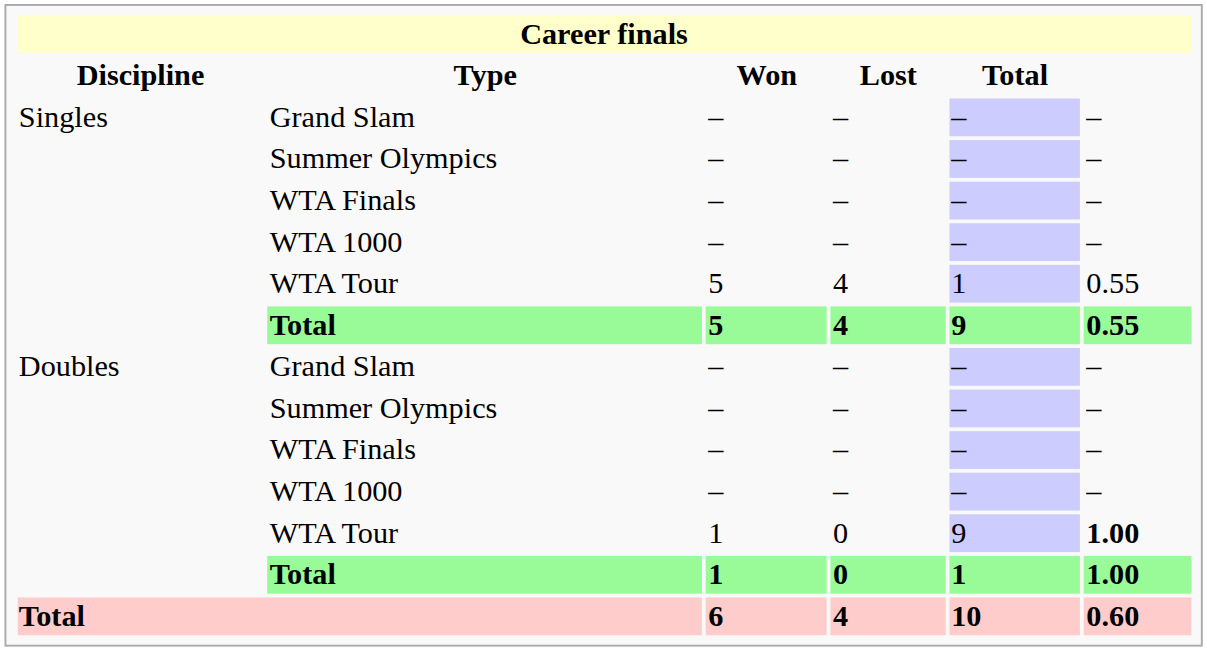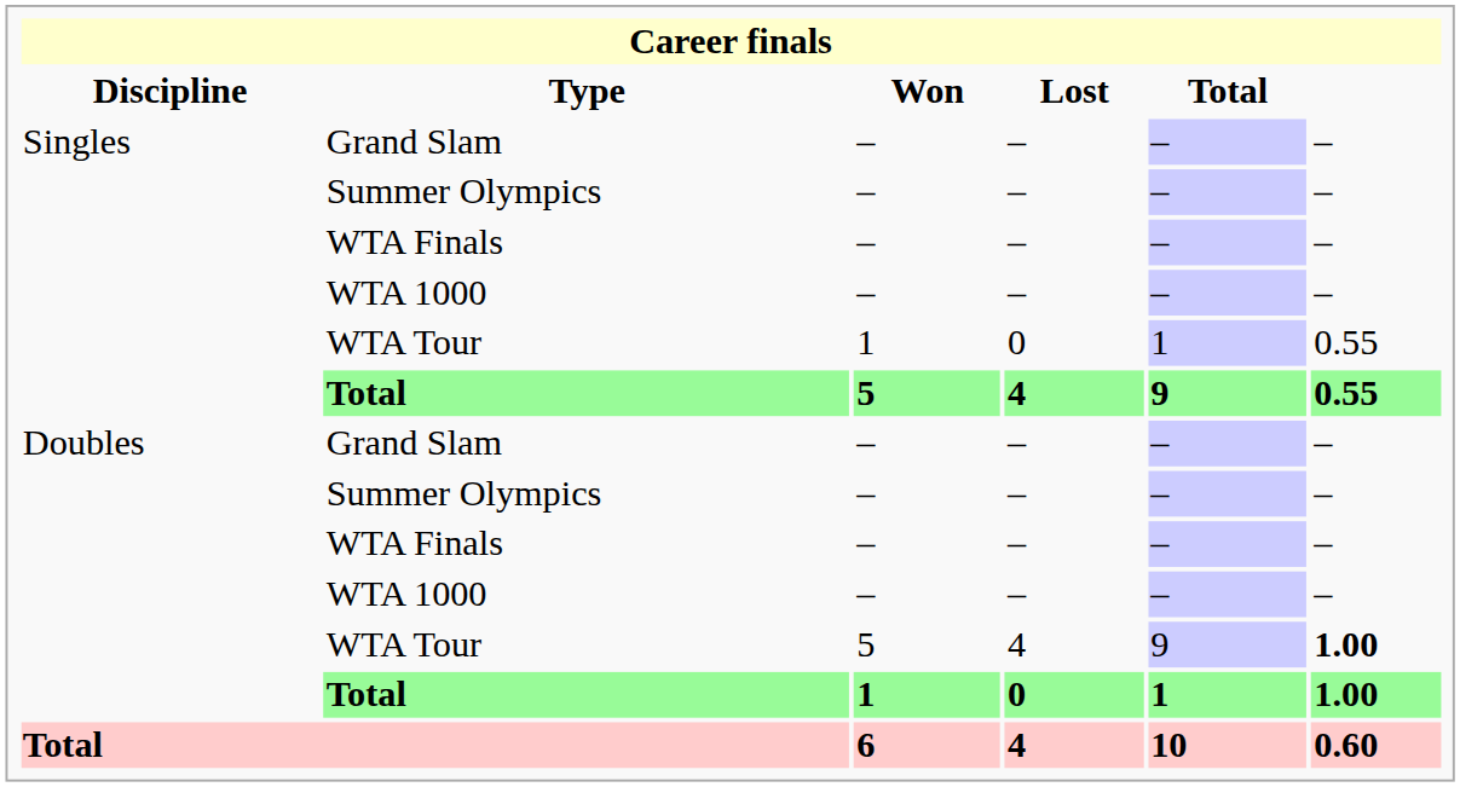Singles / WTA Tour | Won: 5 -> 1
Singles / WTA Tour | Lost: 4 -> 0
Doubles / WTA Tour | Won: 1 -> 5
Doubles / WTA Tour | Lost: 0 -> 4
